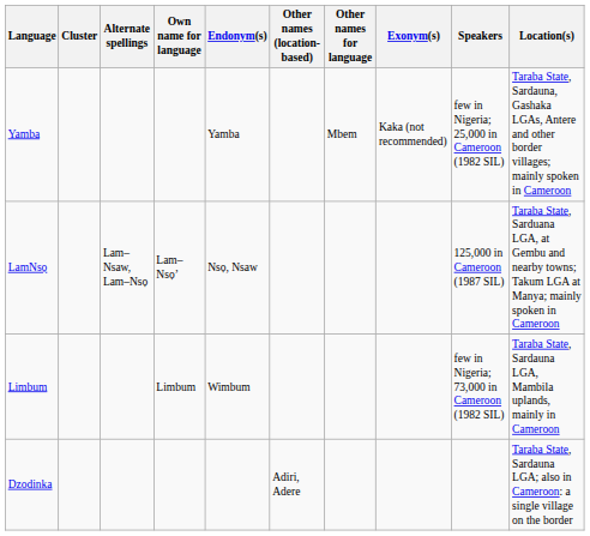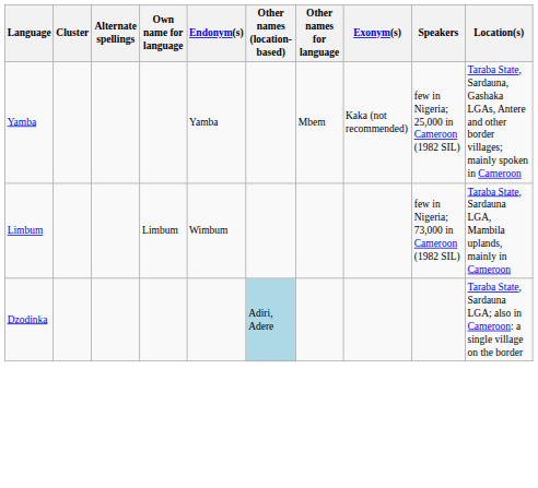- row: LamNsọ | Lam–Nsaw, Lam–Nsọ | Lam–Nsọ’ | Nsọ, Nsaw | 125,000 in Cameroon (1987 SIL) | Taraba State, Sarduana LGA, at Gembu and nearby towns; Takum LGA at Manya; mainly spoken in Cameroon
Dzodinka | Other names (location-based): no background -> lightblue background
